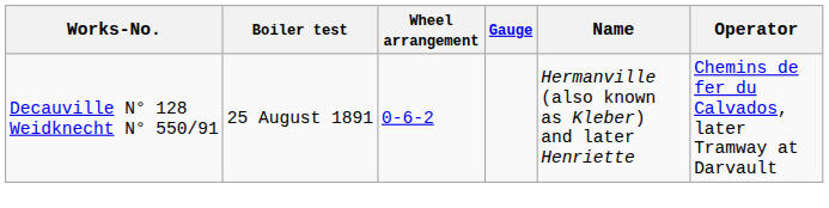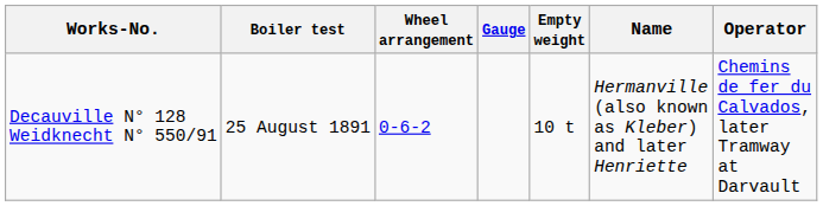+ column: Empty weight | 10 t
